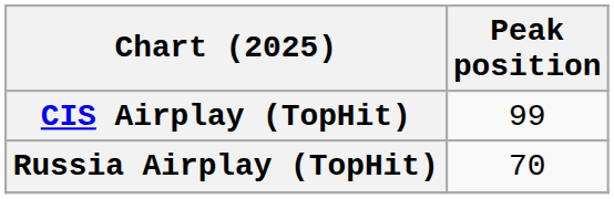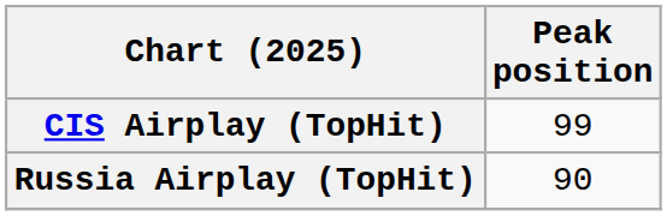Russia Airplay (TopHit) | Peak position: 70 -> 90
